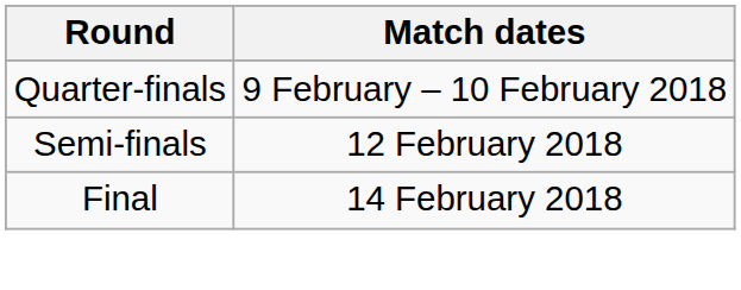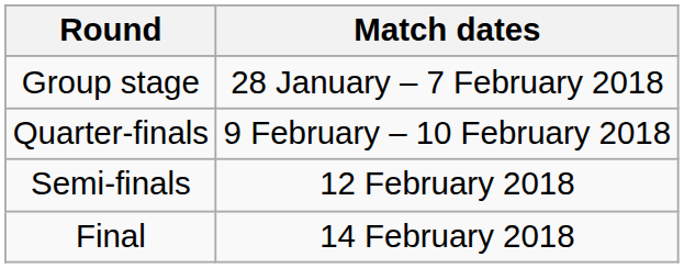+ row: Group stage | 28 January – 7 February 2018
